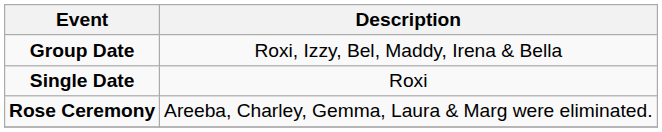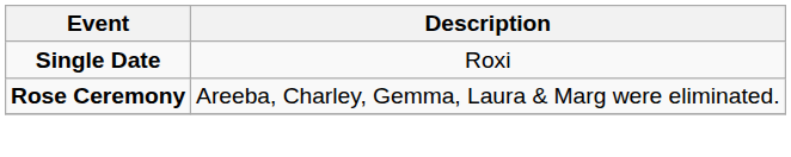- row: Group Date | Roxi, Izzy, Bel, Maddy, Irena & Bella
